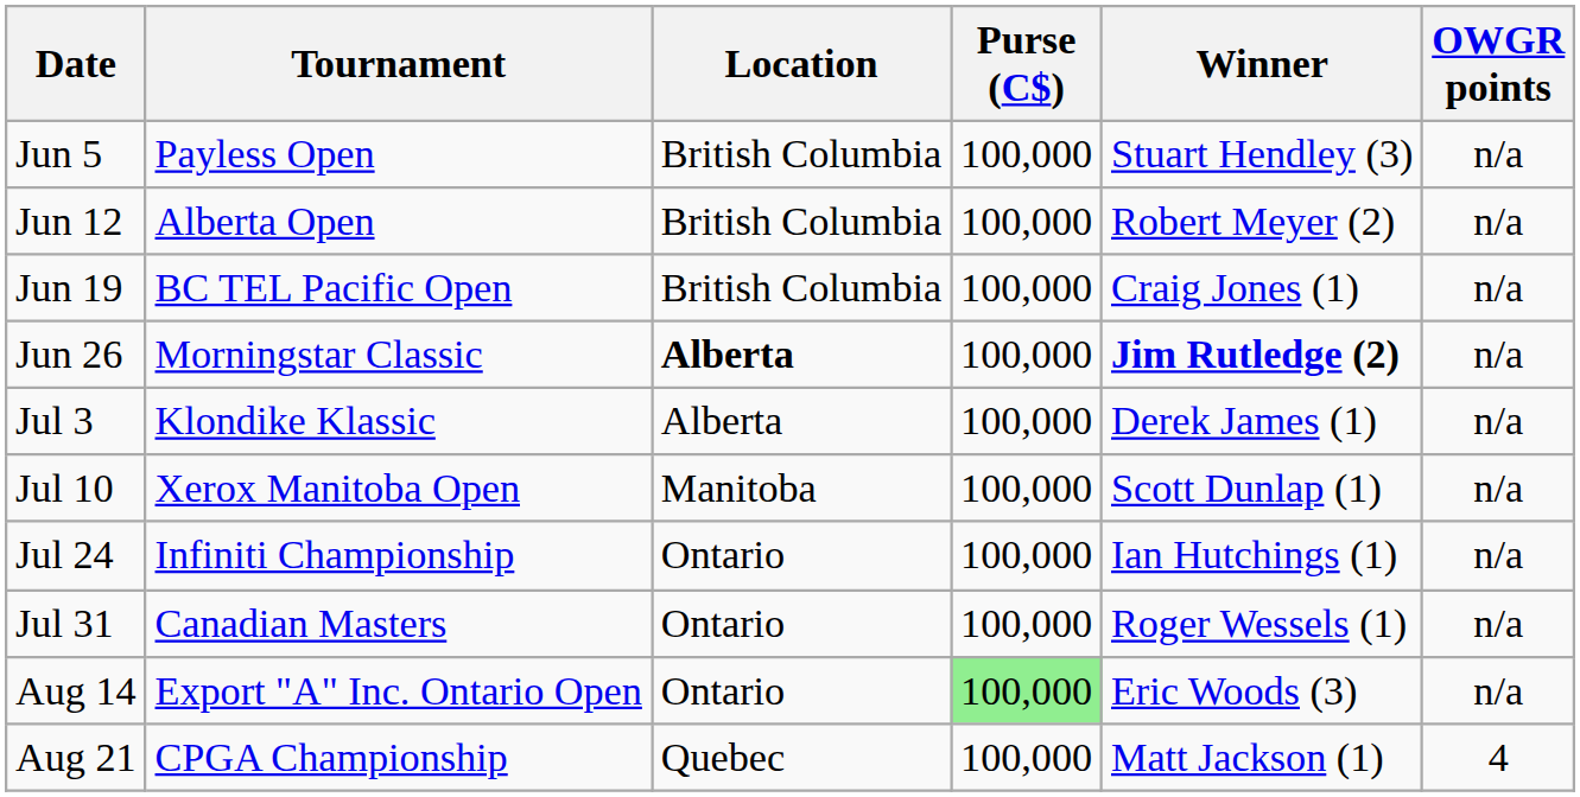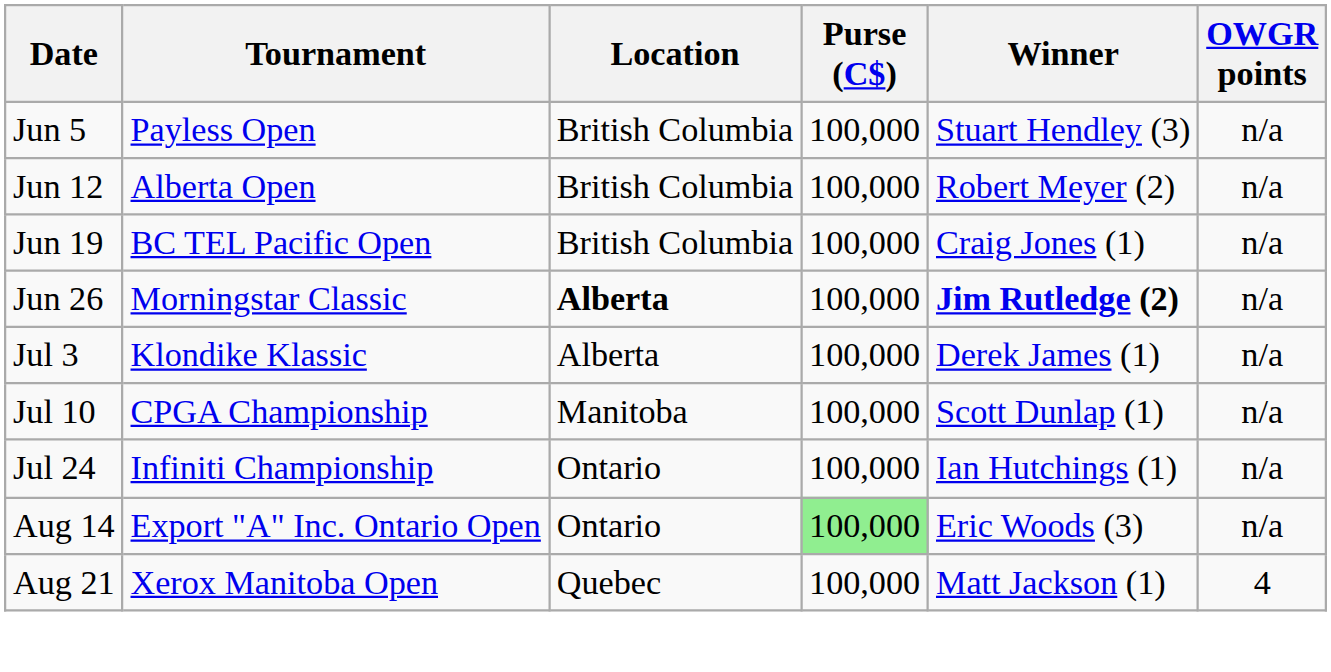Jul 10 | Tournament: Xerox Manitoba Open -> CPGA Championship
- row: Jul 31 | Canadian Masters | Ontario | 100,000 | Roger Wessels (1) | n/a
Aug 21 | Tournament: CPGA Championship -> Xerox Manitoba Open
